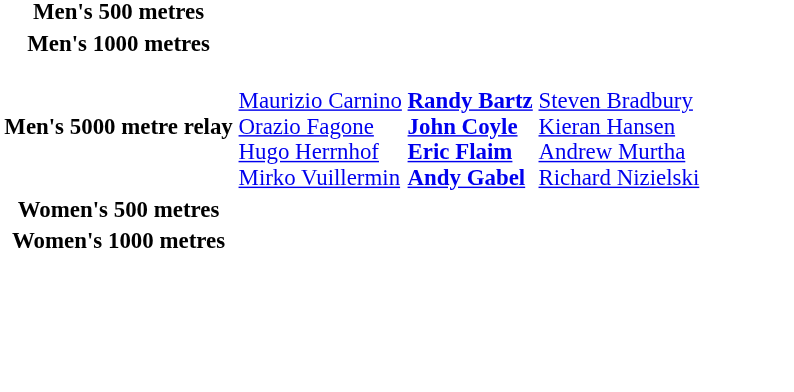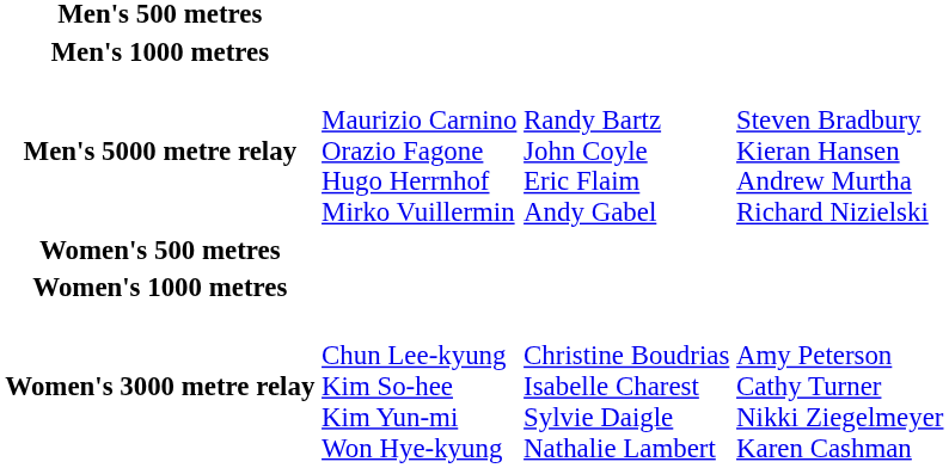Men's 5000 metre relay | column 3: bold -> normal
+ row: Women's 3000 metre relay | Chun Lee-kyung Kim So-hee Kim Yun-mi Won Hye-kyung | Christine Boudrias Isabelle Charest Sylvie Daigle Nathalie Lambert | Amy Peterson Cathy Turner Nikki Ziegelmeyer Karen Cashman
